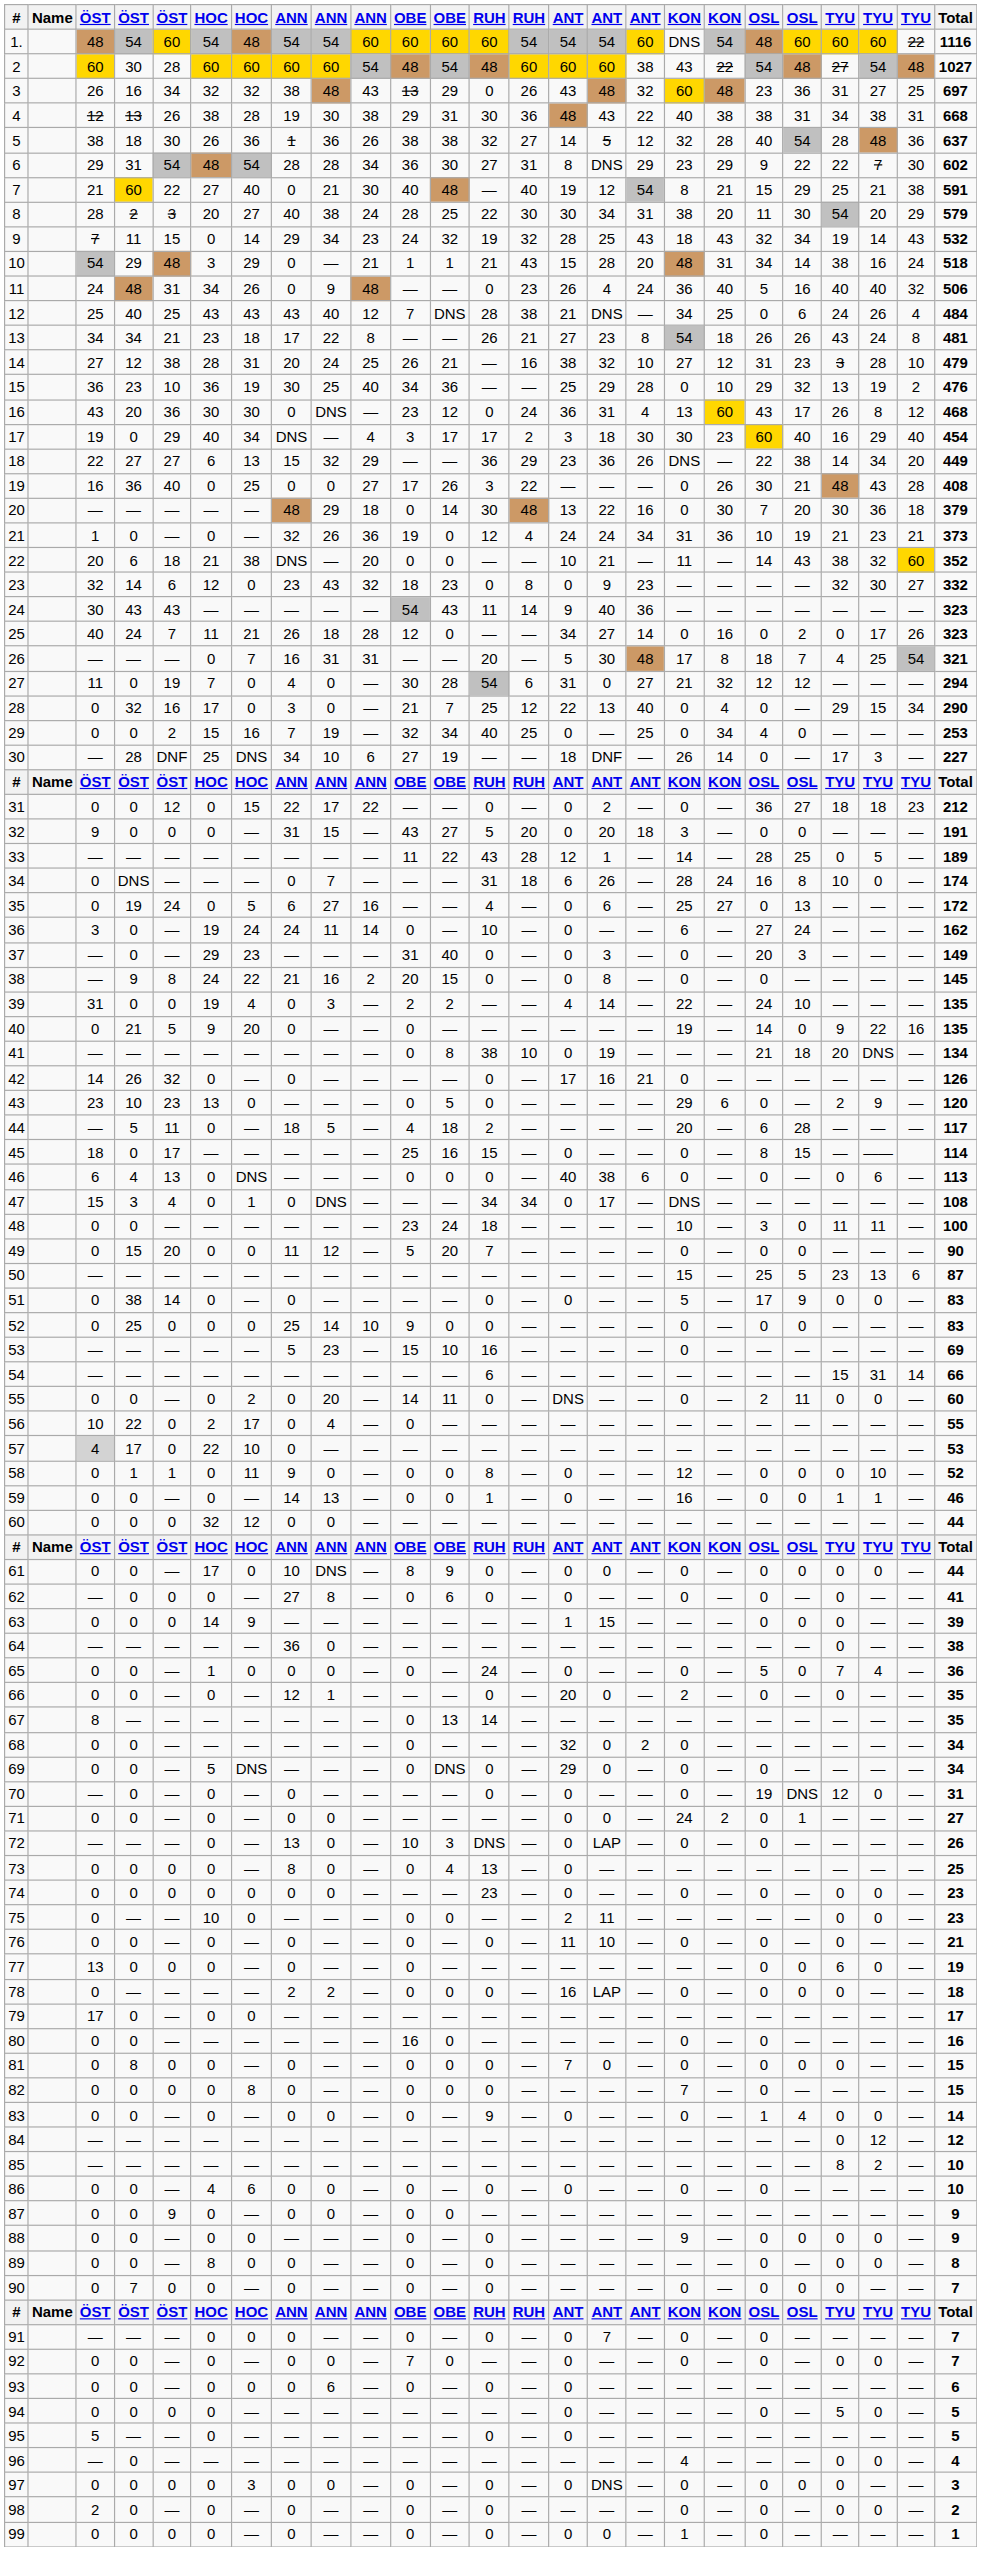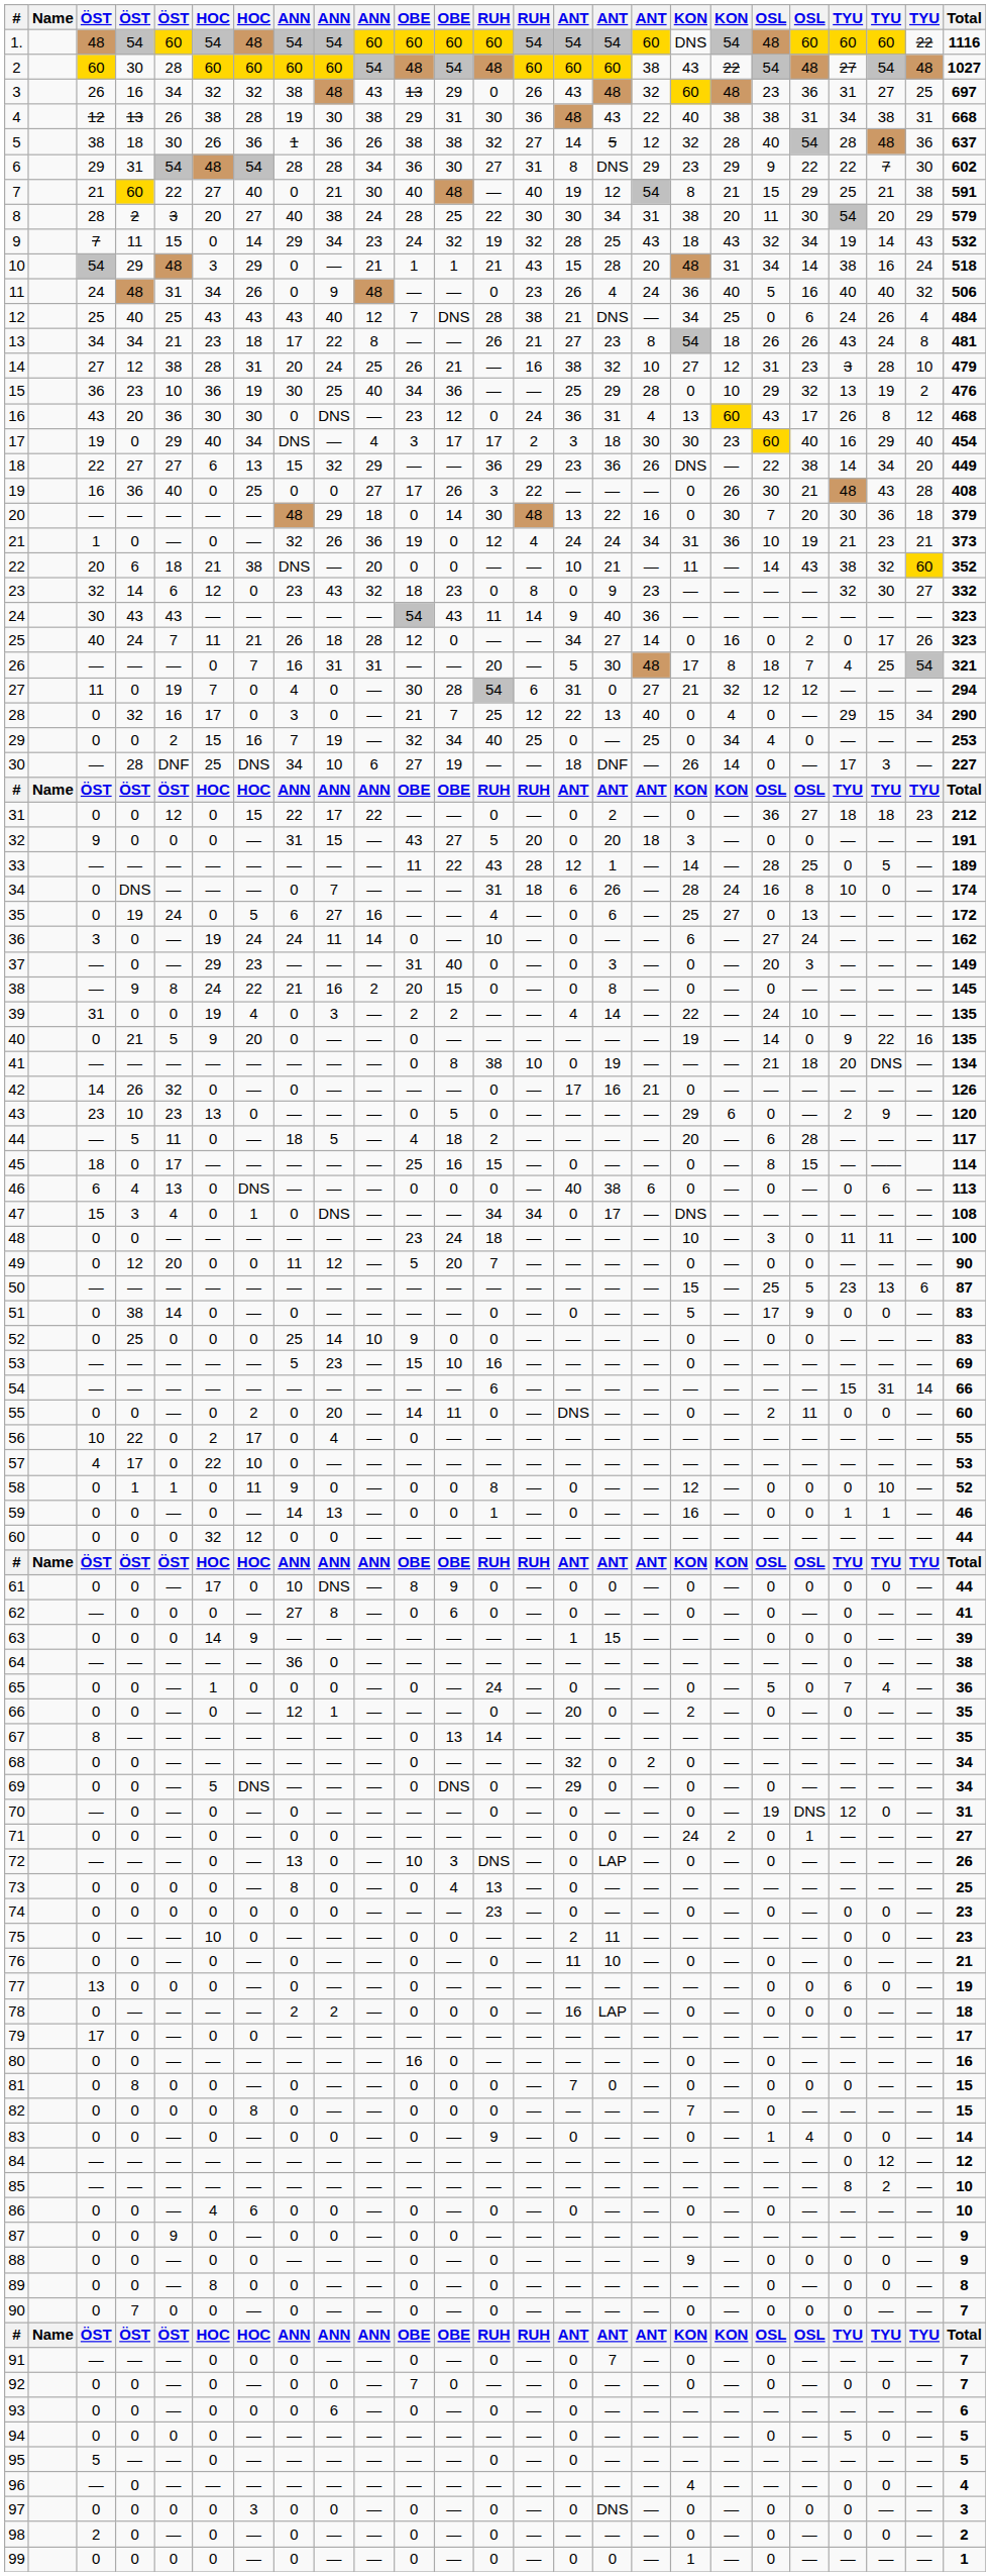49 | column 4: 15 -> 12
57 | column 3: lightgrey background -> no background
